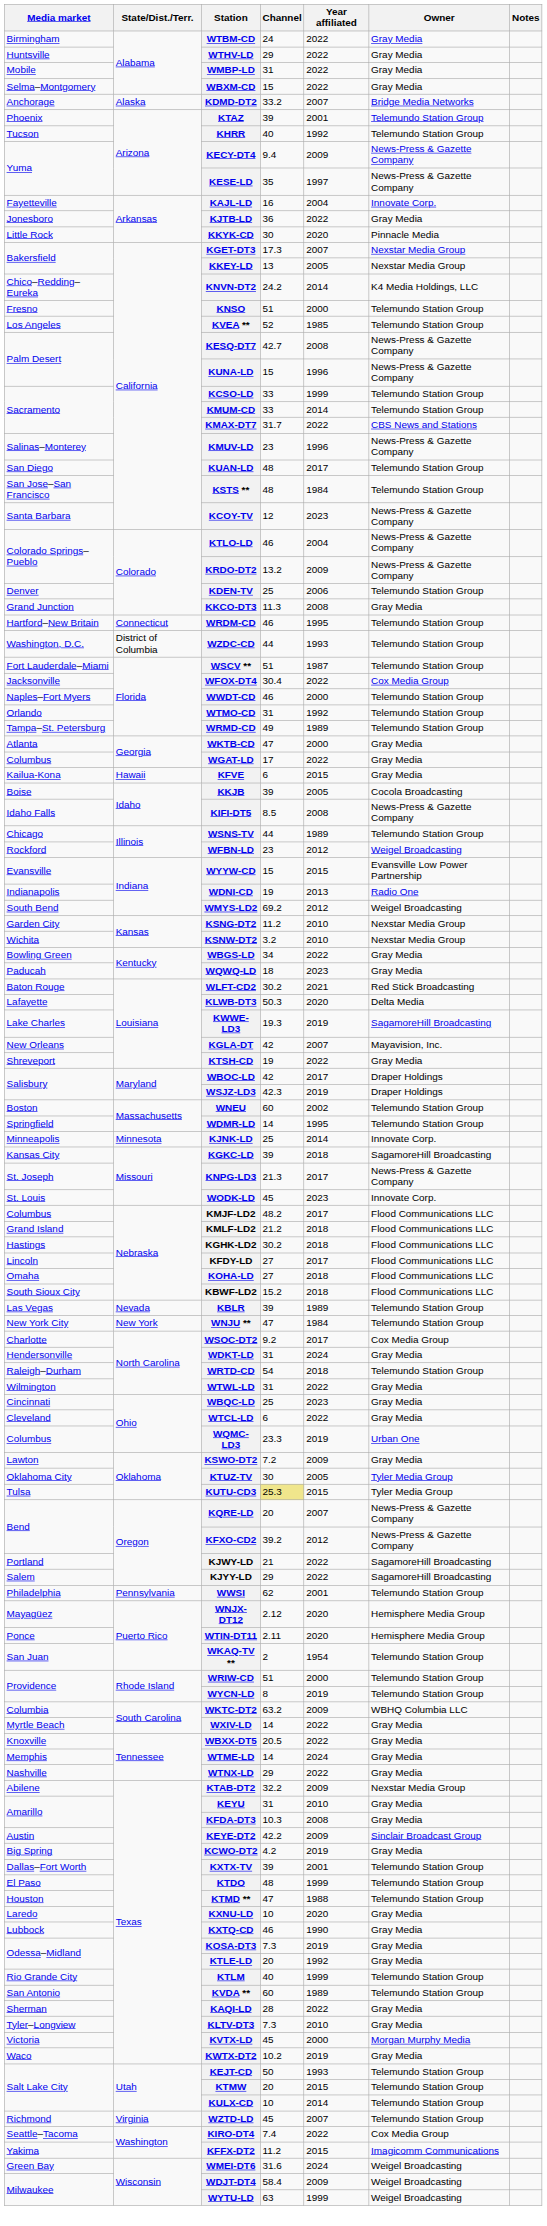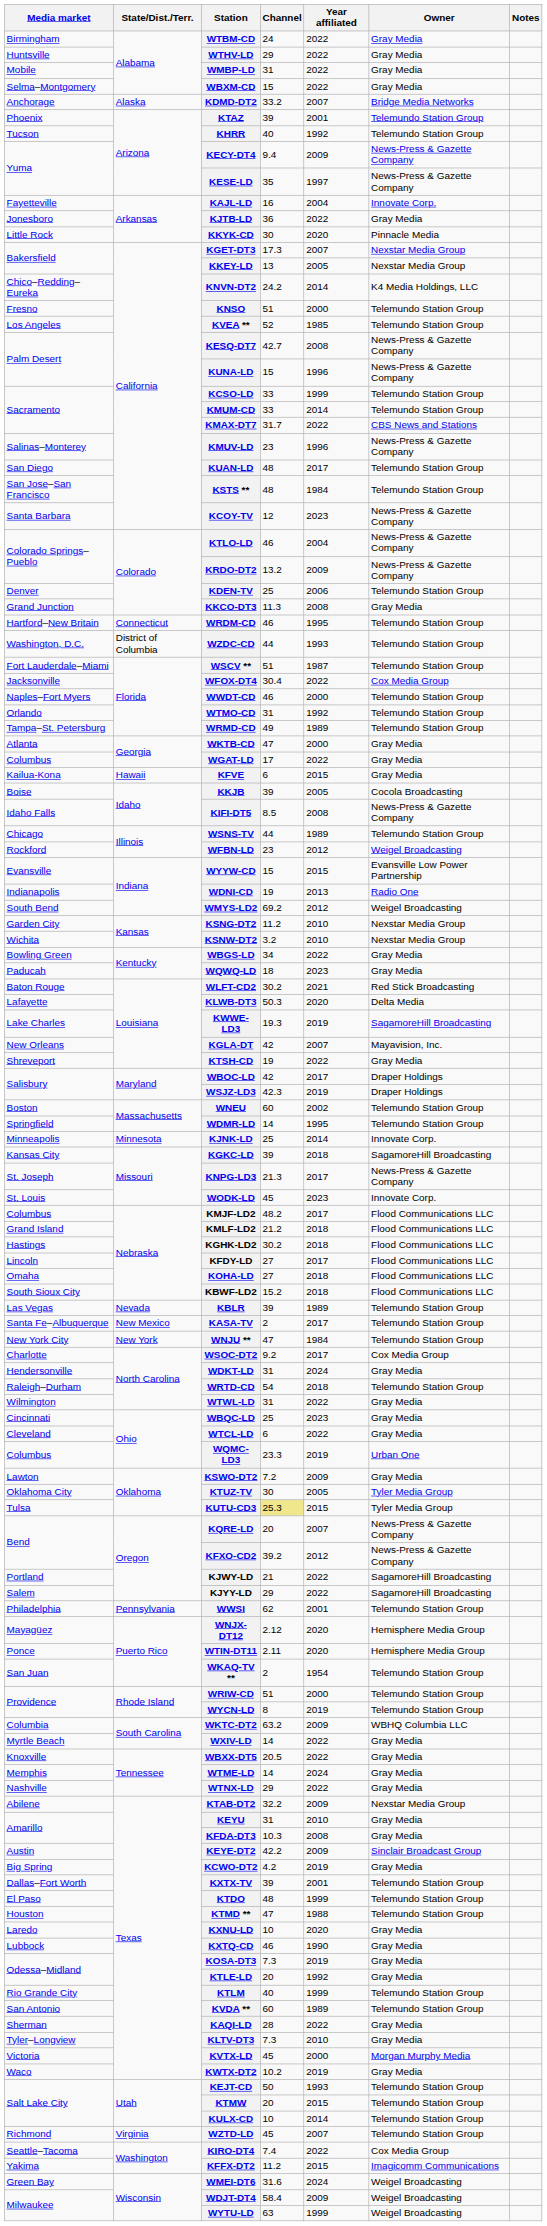+ row: Santa Fe–Albuquerque | New Mexico | KASA-TV | 2 | 2017 | Telemundo Station Group
